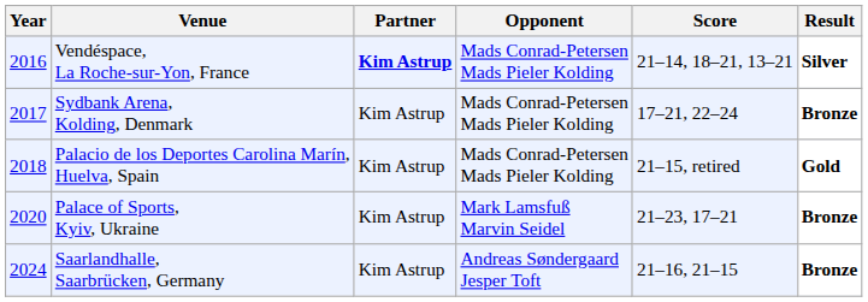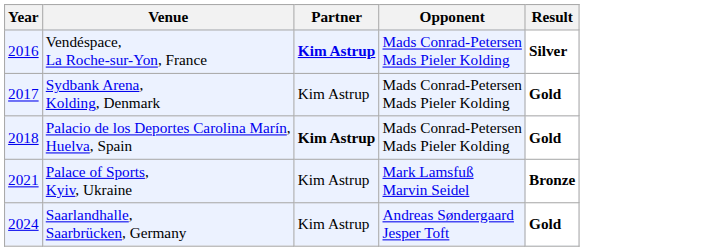- column: Score | 21–14, 18–21, 13–21 | 17–21, 22–24 | 21–15, retired | 21–23, 17–21 | 21–16, 21–15
Sydbank Arena, Kolding, Denmark | Result: Bronze -> Gold
Palacio de los Deportes Carolina Marín, Huelva, Spain | Partner: normal -> bold
Palace of Sports, Kyiv, Ukraine | Year: 2020 -> 2021
Saarlandhalle, Saarbrücken, Germany | Result: Bronze -> Gold
